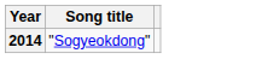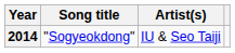+ column: Artist(s) | IU & Seo Taiji
